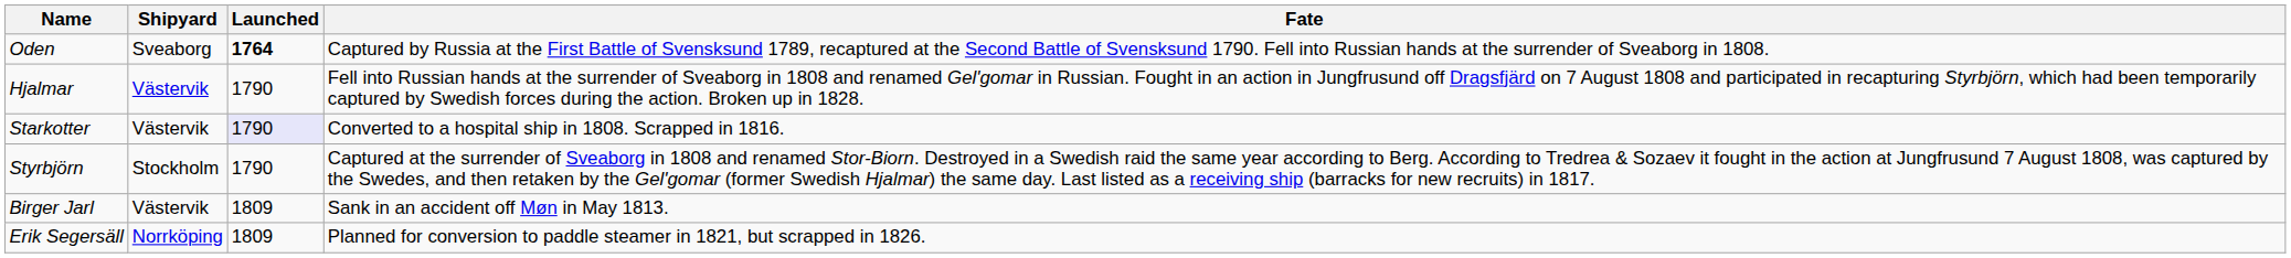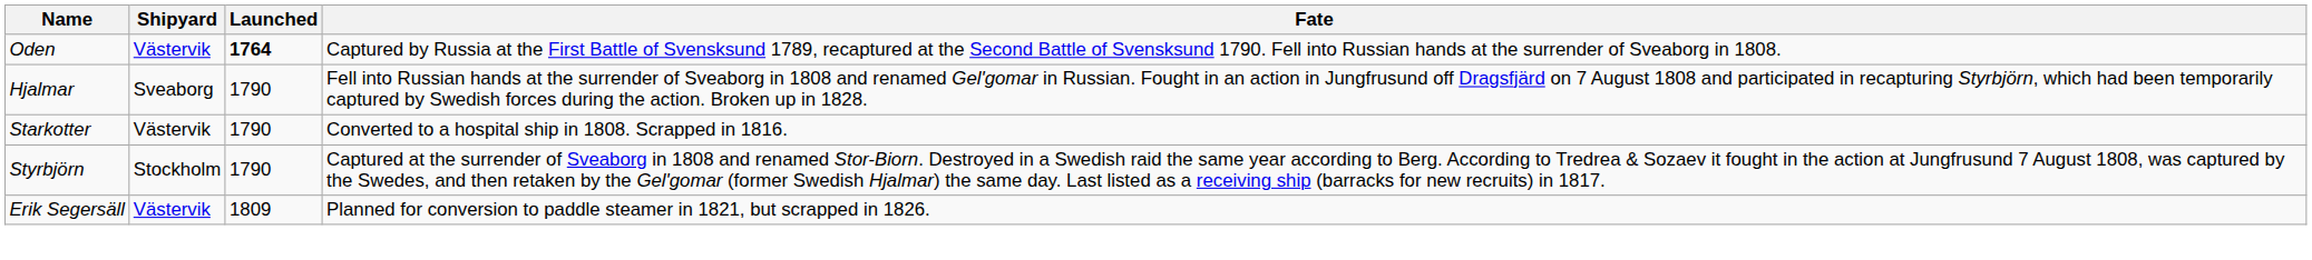Oden | Shipyard: Sveaborg -> Västervik
Hjalmar | Shipyard: Västervik -> Sveaborg
Starkotter | Launched: lavender background -> no background
- row: Birger Jarl | Västervik | 1809 | Sank in an accident off Møn in May 1813.
Erik Segersäll | Shipyard: Norrköping -> Västervik
